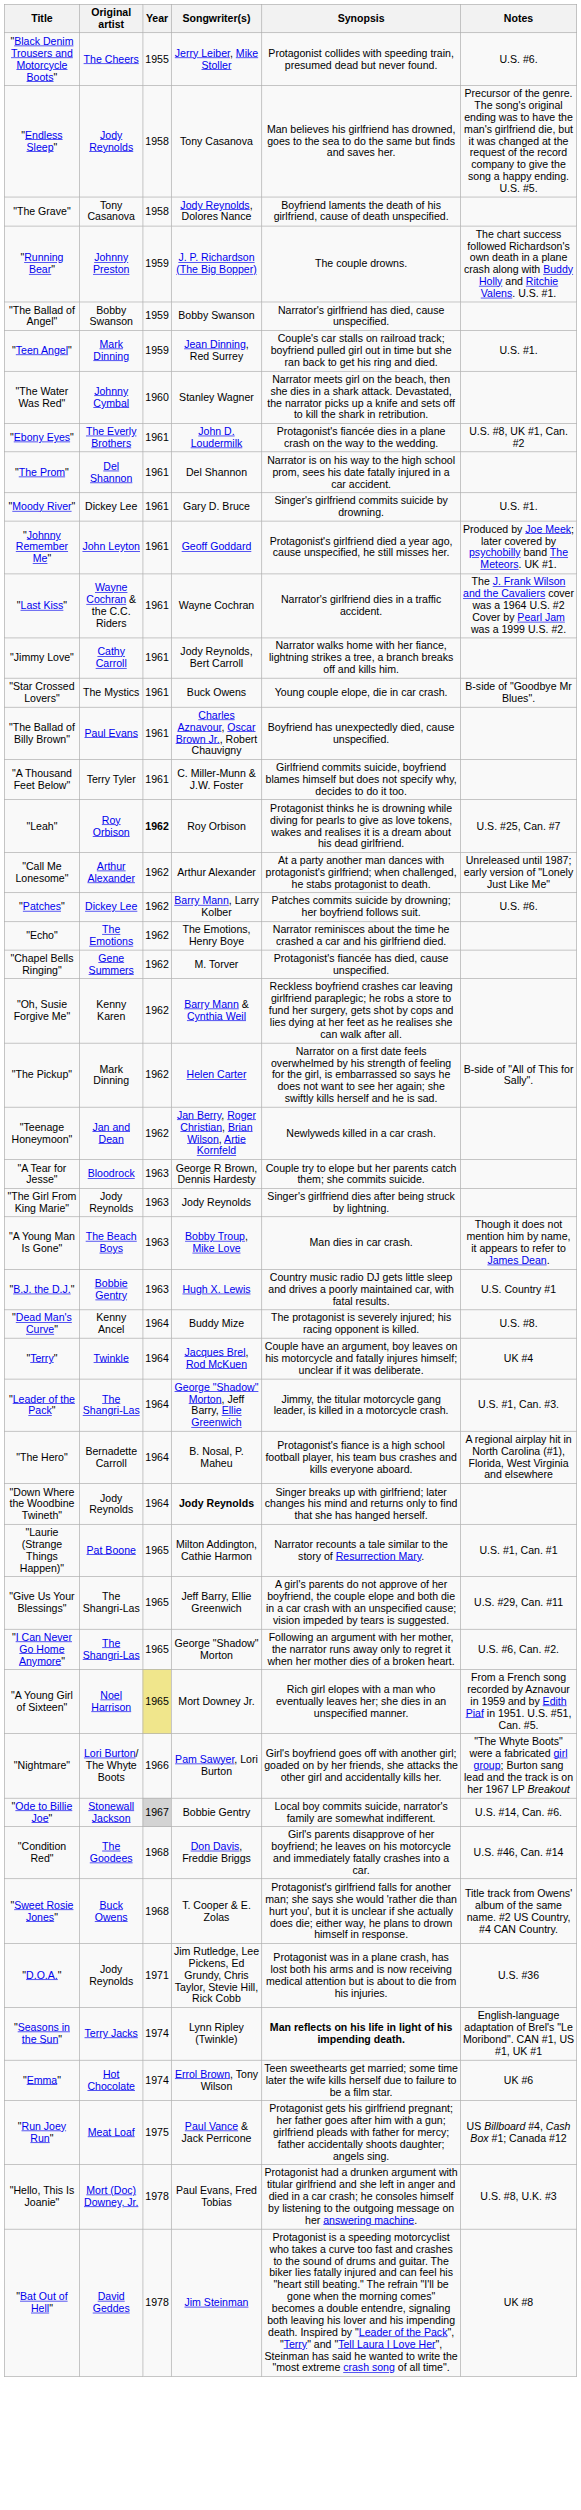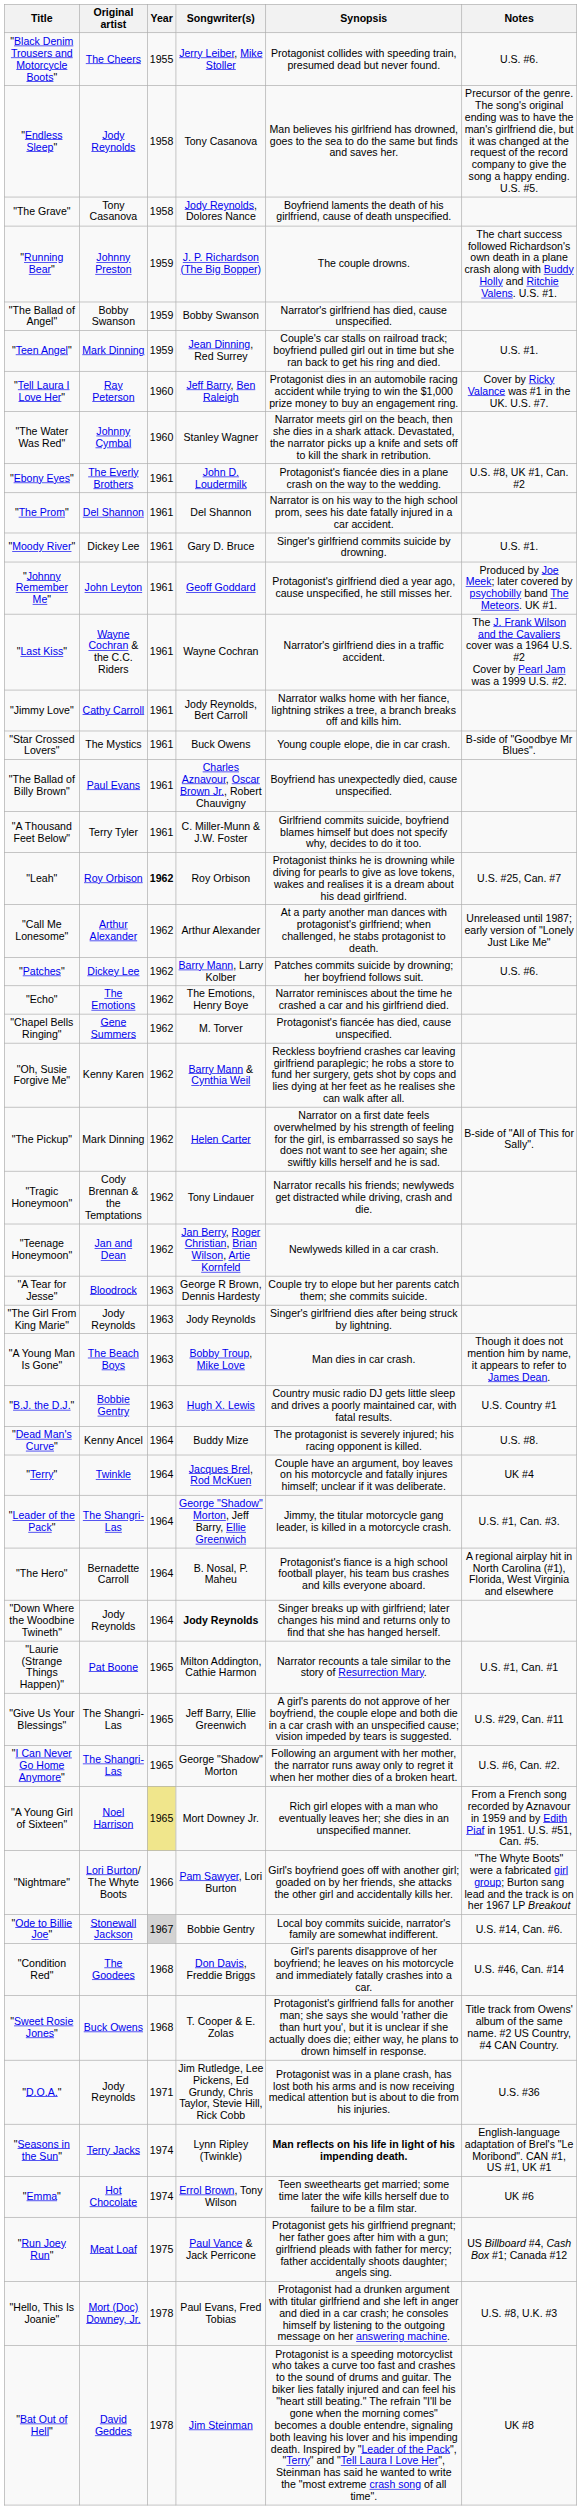+ row: "Tell Laura I Love Her" | Ray Peterson | 1960 | Jeff Barry, Ben Raleigh | Protagonist dies in an automobile racing accident while trying to win the $1,000 prize money to buy an engagement ring. | Cover by Ricky Valance was #1 in the UK. U.S. #7.
+ row: "Tragic Honeymoon" | Cody Brennan & the Temptations | 1962 | Tony Lindauer | Narrator recalls his friends; newlyweds get distracted while driving, crash and die.
